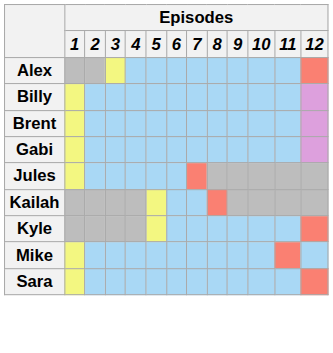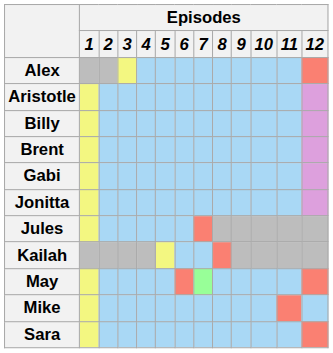+ row: Aristotle
+ row: Jonitta
- row: Kyle
+ row: May
